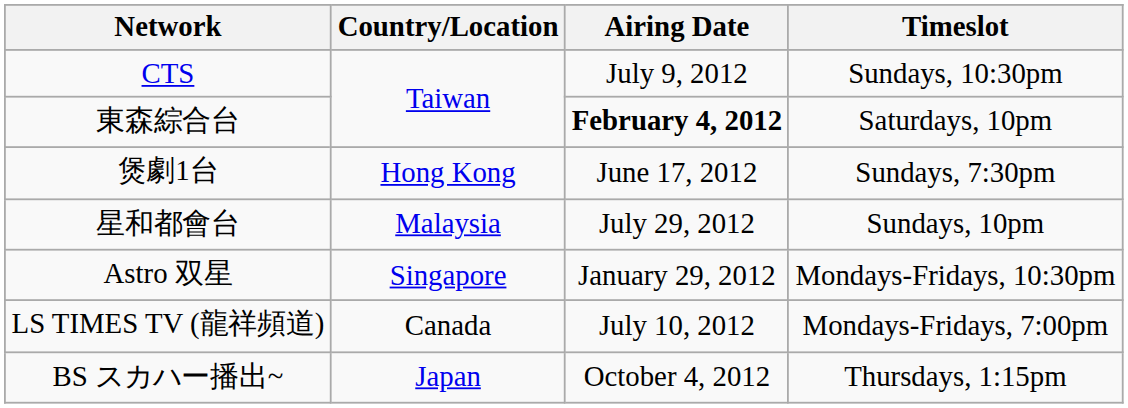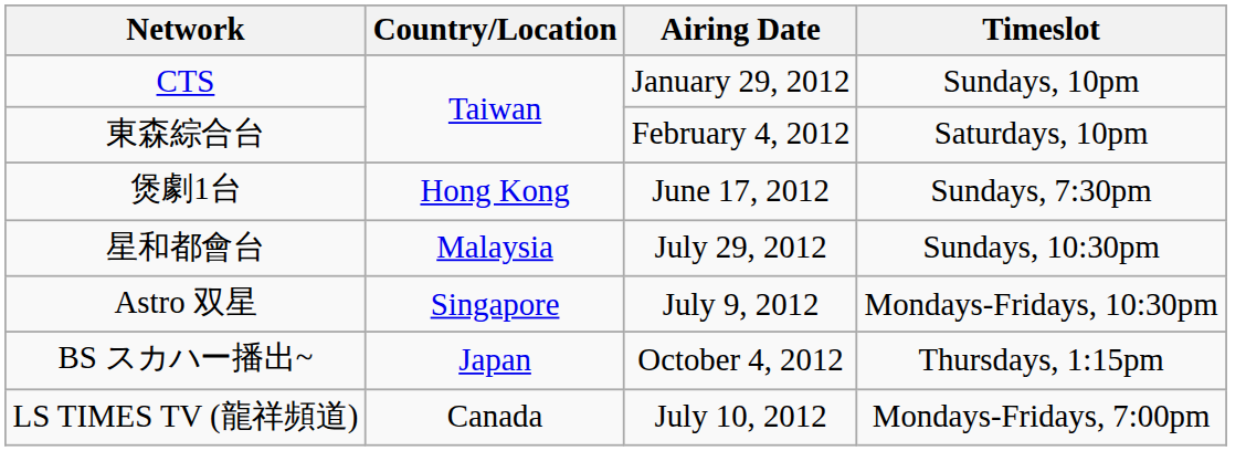CTS | Airing Date: July 9, 2012 -> January 29, 2012
CTS | Timeslot: Sundays, 10:30pm -> Sundays, 10pm
東森綜合台 | Airing Date: bold -> normal
星和都會台 | Timeslot: Sundays, 10pm -> Sundays, 10:30pm
Astro 双星 | Airing Date: January 29, 2012 -> July 9, 2012
rows swapped: LS TIMES TV (龍祥頻道) <-> BS スカハー播出~
